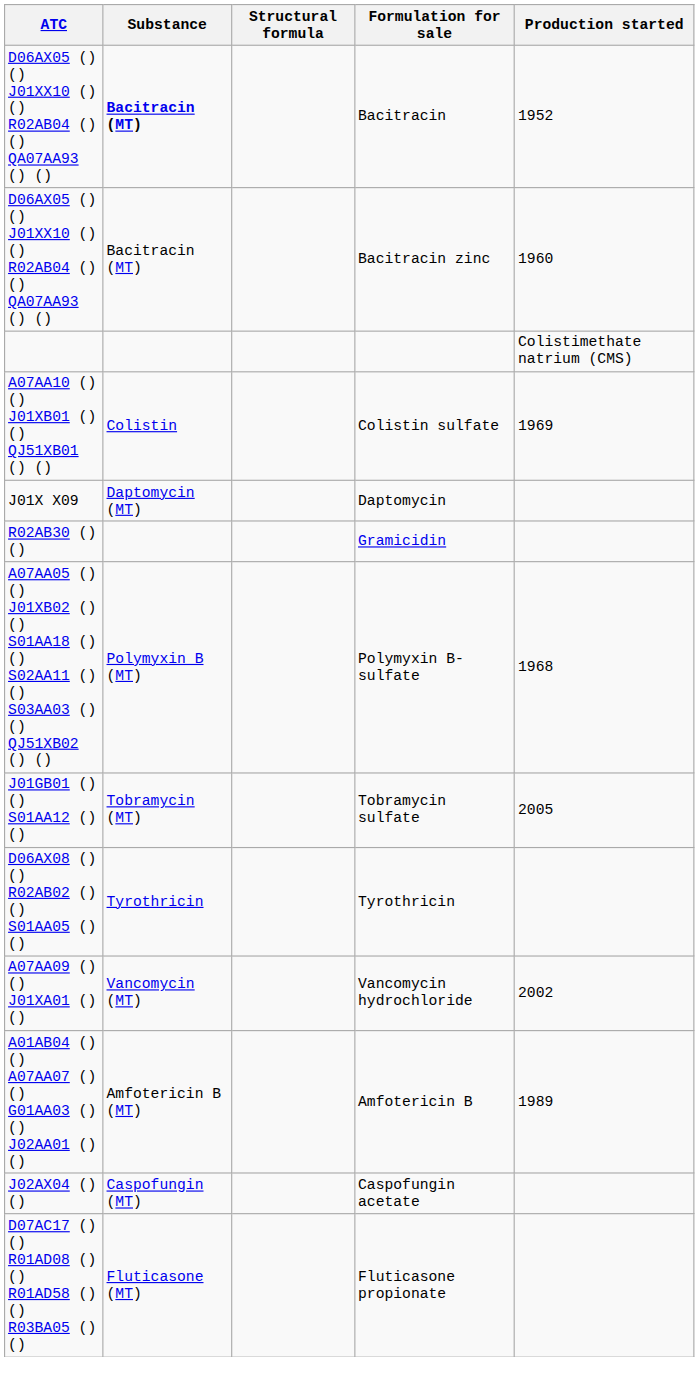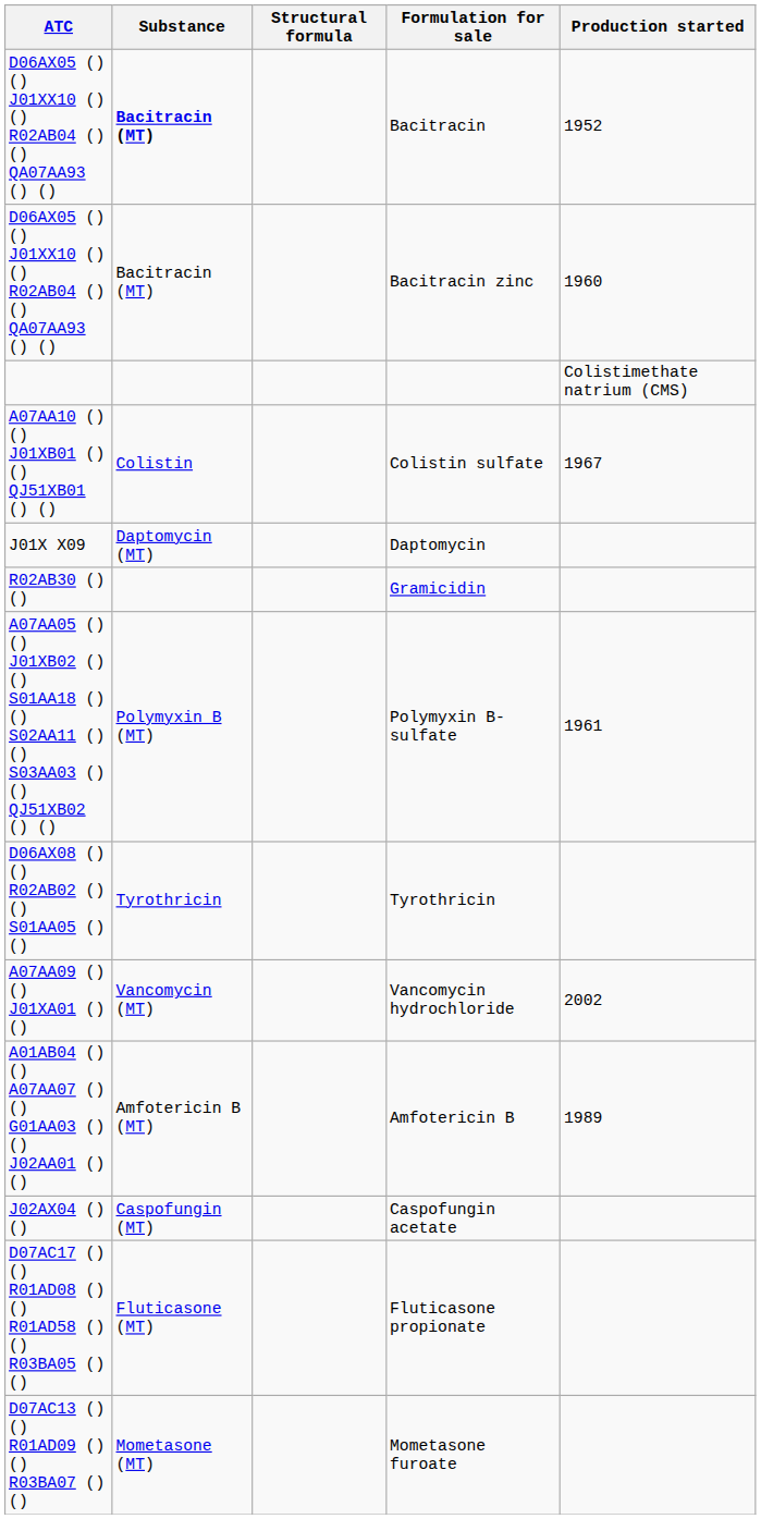Colistin sulfate | Production started: 1969 -> 1967
Polymyxin B-sulfate | Production started: 1968 -> 1961
- row: J01GB01 () () S01AA12 () () | Tobramycin (MT) | Tobramycin sulfate | 2005
+ row: D07AC13 () () R01AD09 () () R03BA07 () () | Mometasone (MT) | Mometasone furoate
